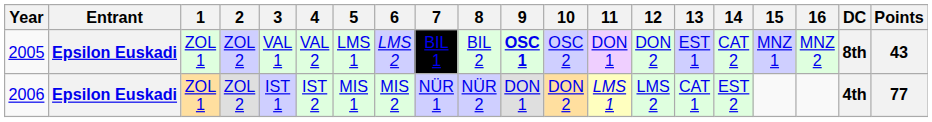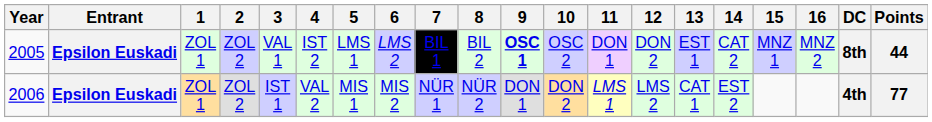2005 | 4: VAL 2 -> IST 2
2005 | Points: 43 -> 44
2006 | 4: IST 2 -> VAL 2
